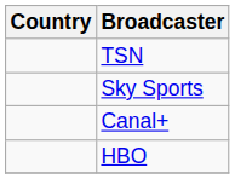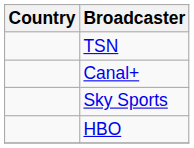rows swapped: Canal+ <-> Sky Sports
